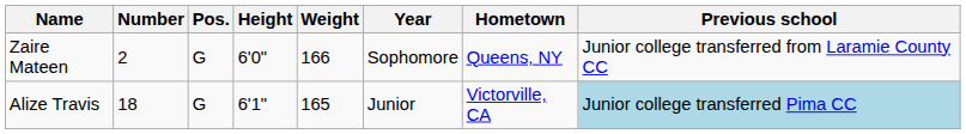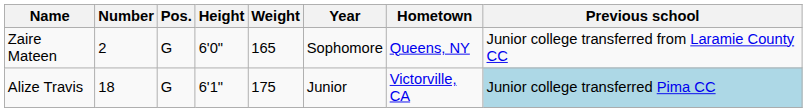Zaire Mateen | Weight: 166 -> 165
Alize Travis | Weight: 165 -> 175
